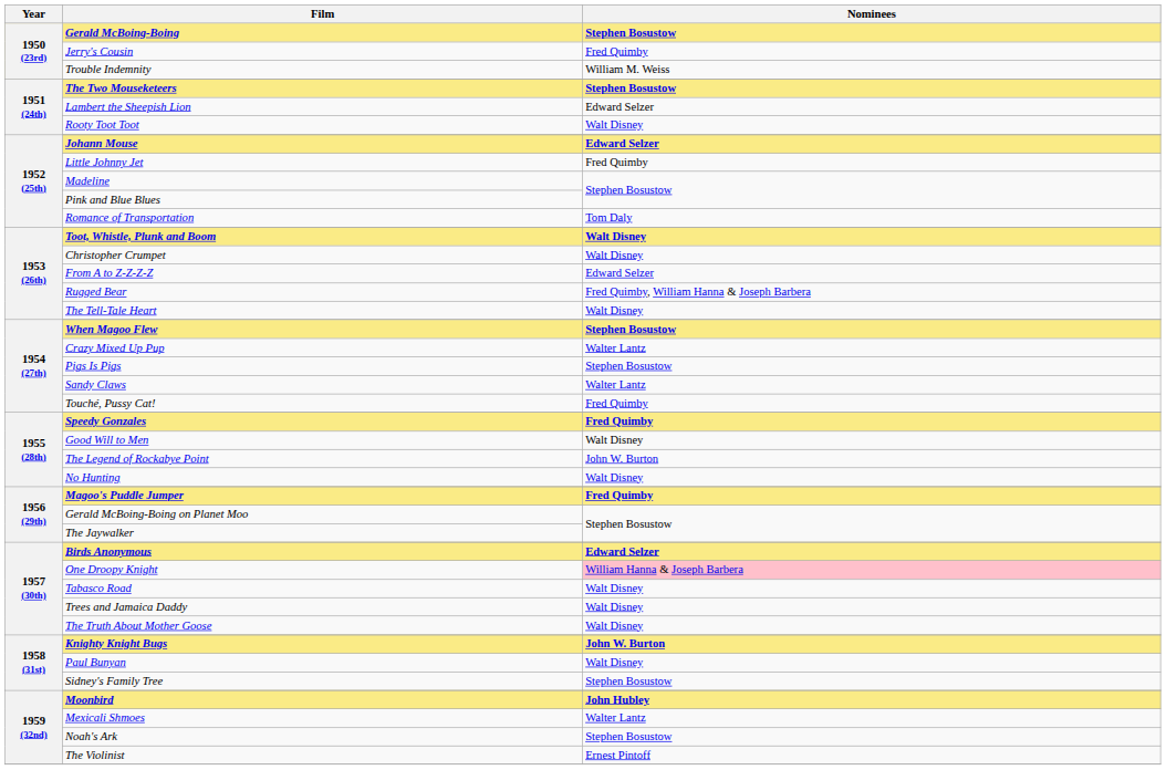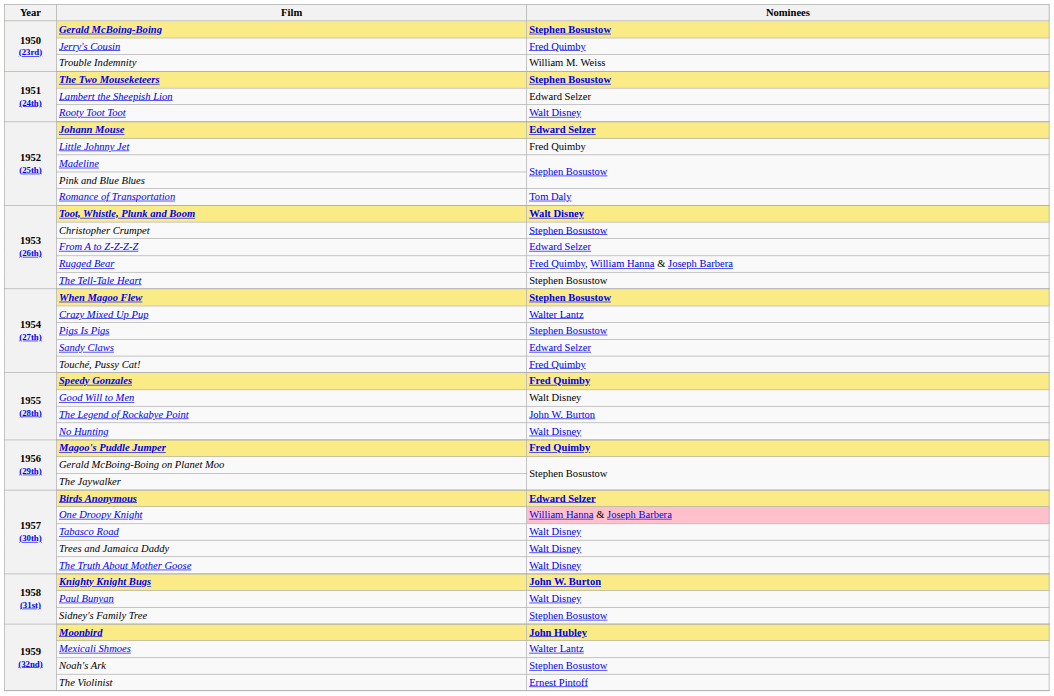Christopher Crumpet | Nominees: Walt Disney -> Stephen Bosustow
The Tell-Tale Heart | Nominees: Walt Disney -> Stephen Bosustow
Sandy Claws | Nominees: Walter Lantz -> Edward Selzer
